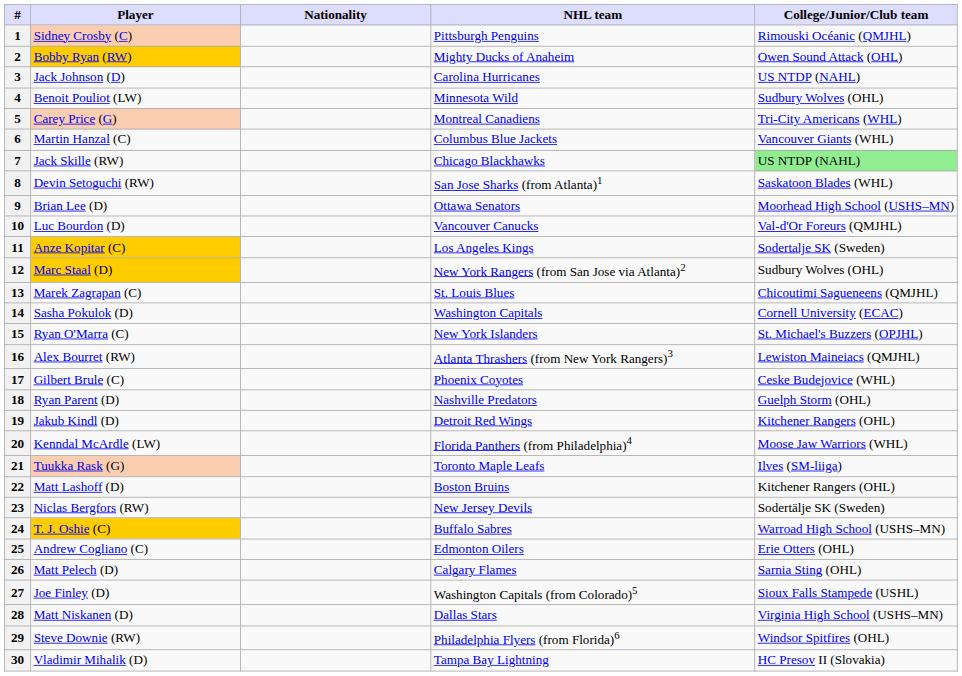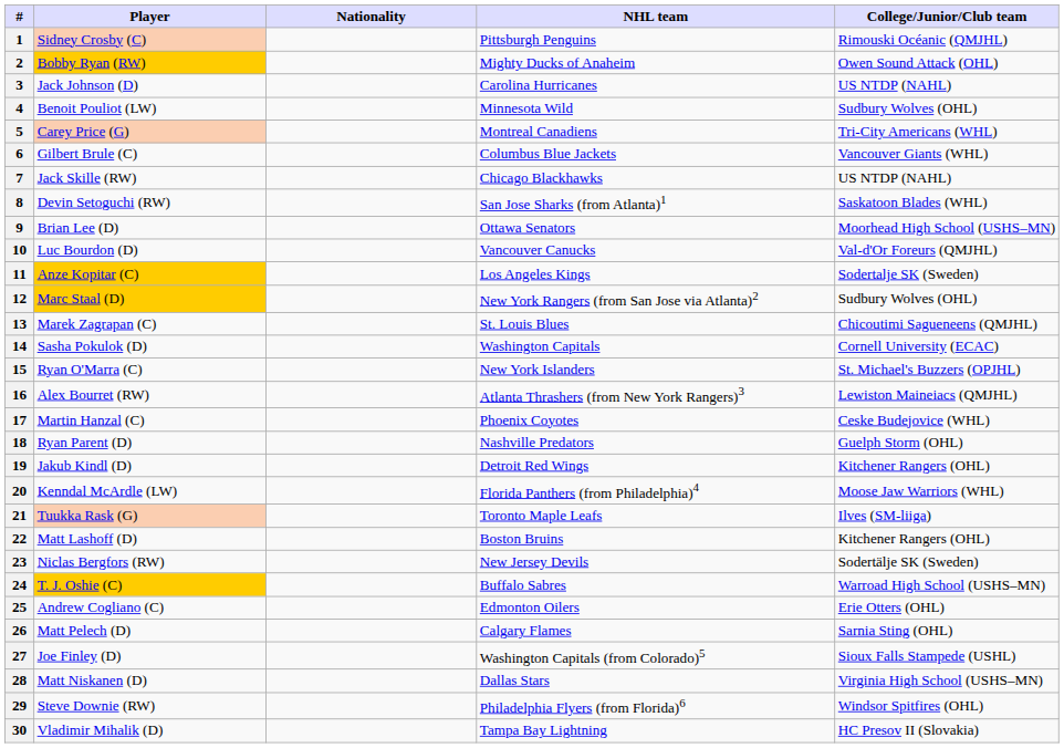6 | Player: Martin Hanzal (C) -> Gilbert Brule (C)
7 | College/Junior/Club team: lightgreen background -> no background
17 | Player: Gilbert Brule (C) -> Martin Hanzal (C)
